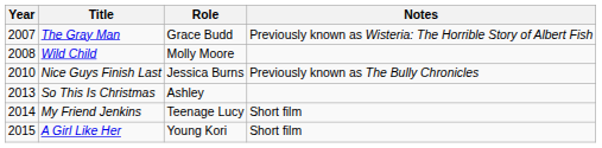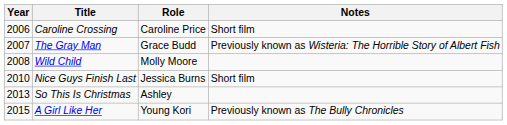+ row: 2006 | Caroline Crossing | Caroline Price | Short film
Nice Guys Finish Last | Notes: Previously known as The Bully Chronicles -> Short film
- row: 2014 | My Friend Jenkins | Teenage Lucy | Short film
A Girl Like Her | Notes: Short film -> Previously known as The Bully Chronicles
